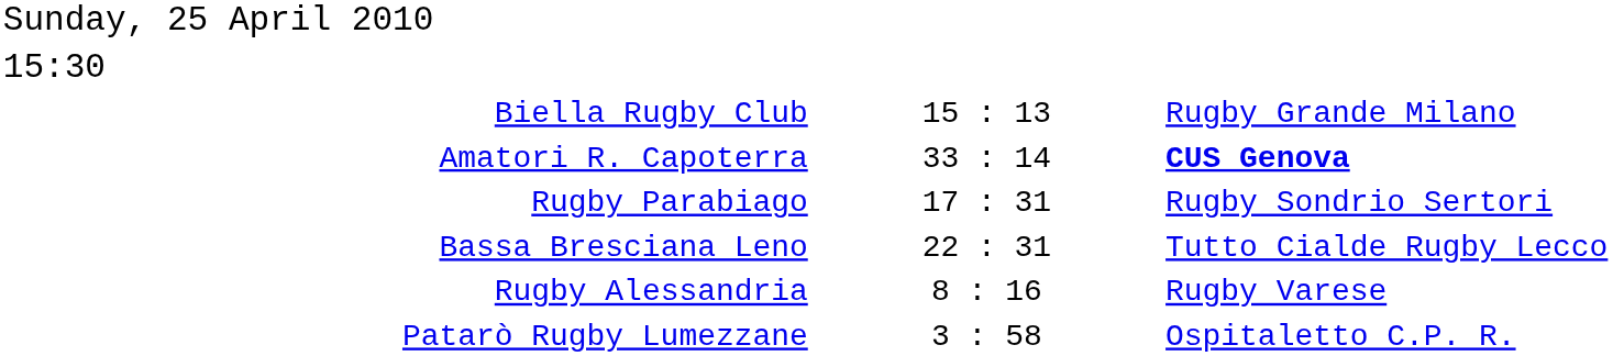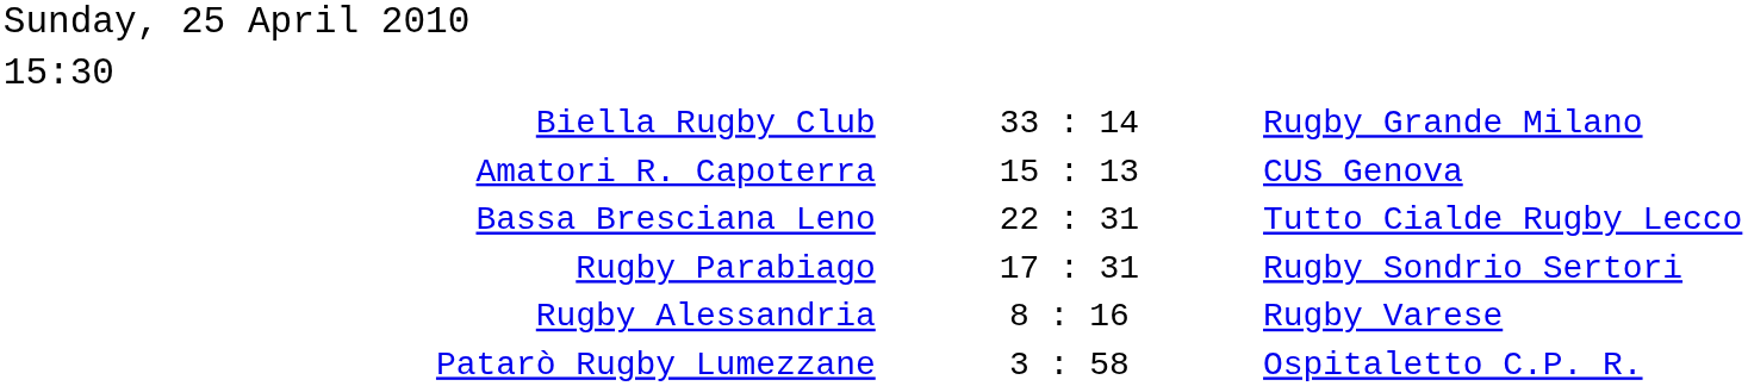Biella Rugby Club | column 2: 15 : 13 -> 33 : 14
Amatori R. Capoterra | column 2: 33 : 14 -> 15 : 13
Amatori R. Capoterra | column 3: bold -> normal
rows swapped: Bassa Bresciana Leno <-> Rugby Parabiago
